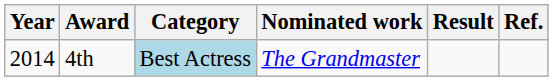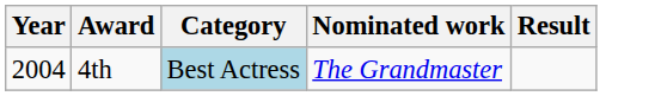- column: Ref.
4th | Year: 2014 -> 2004
